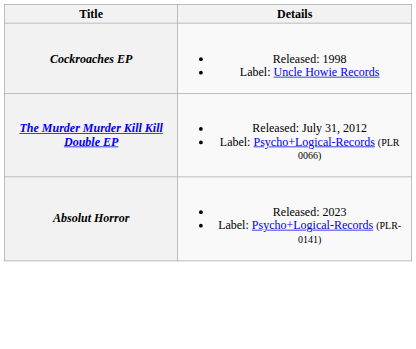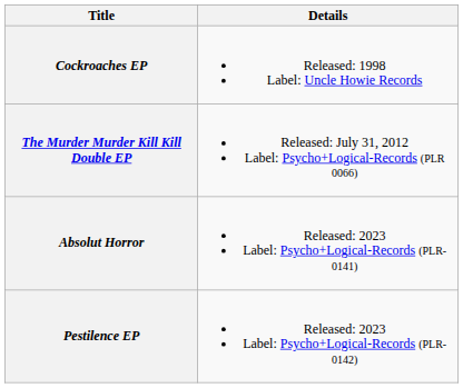+ row: Pestilence EP | Released: 2023 Label: Psycho+Logical-Records (PLR-0142)
